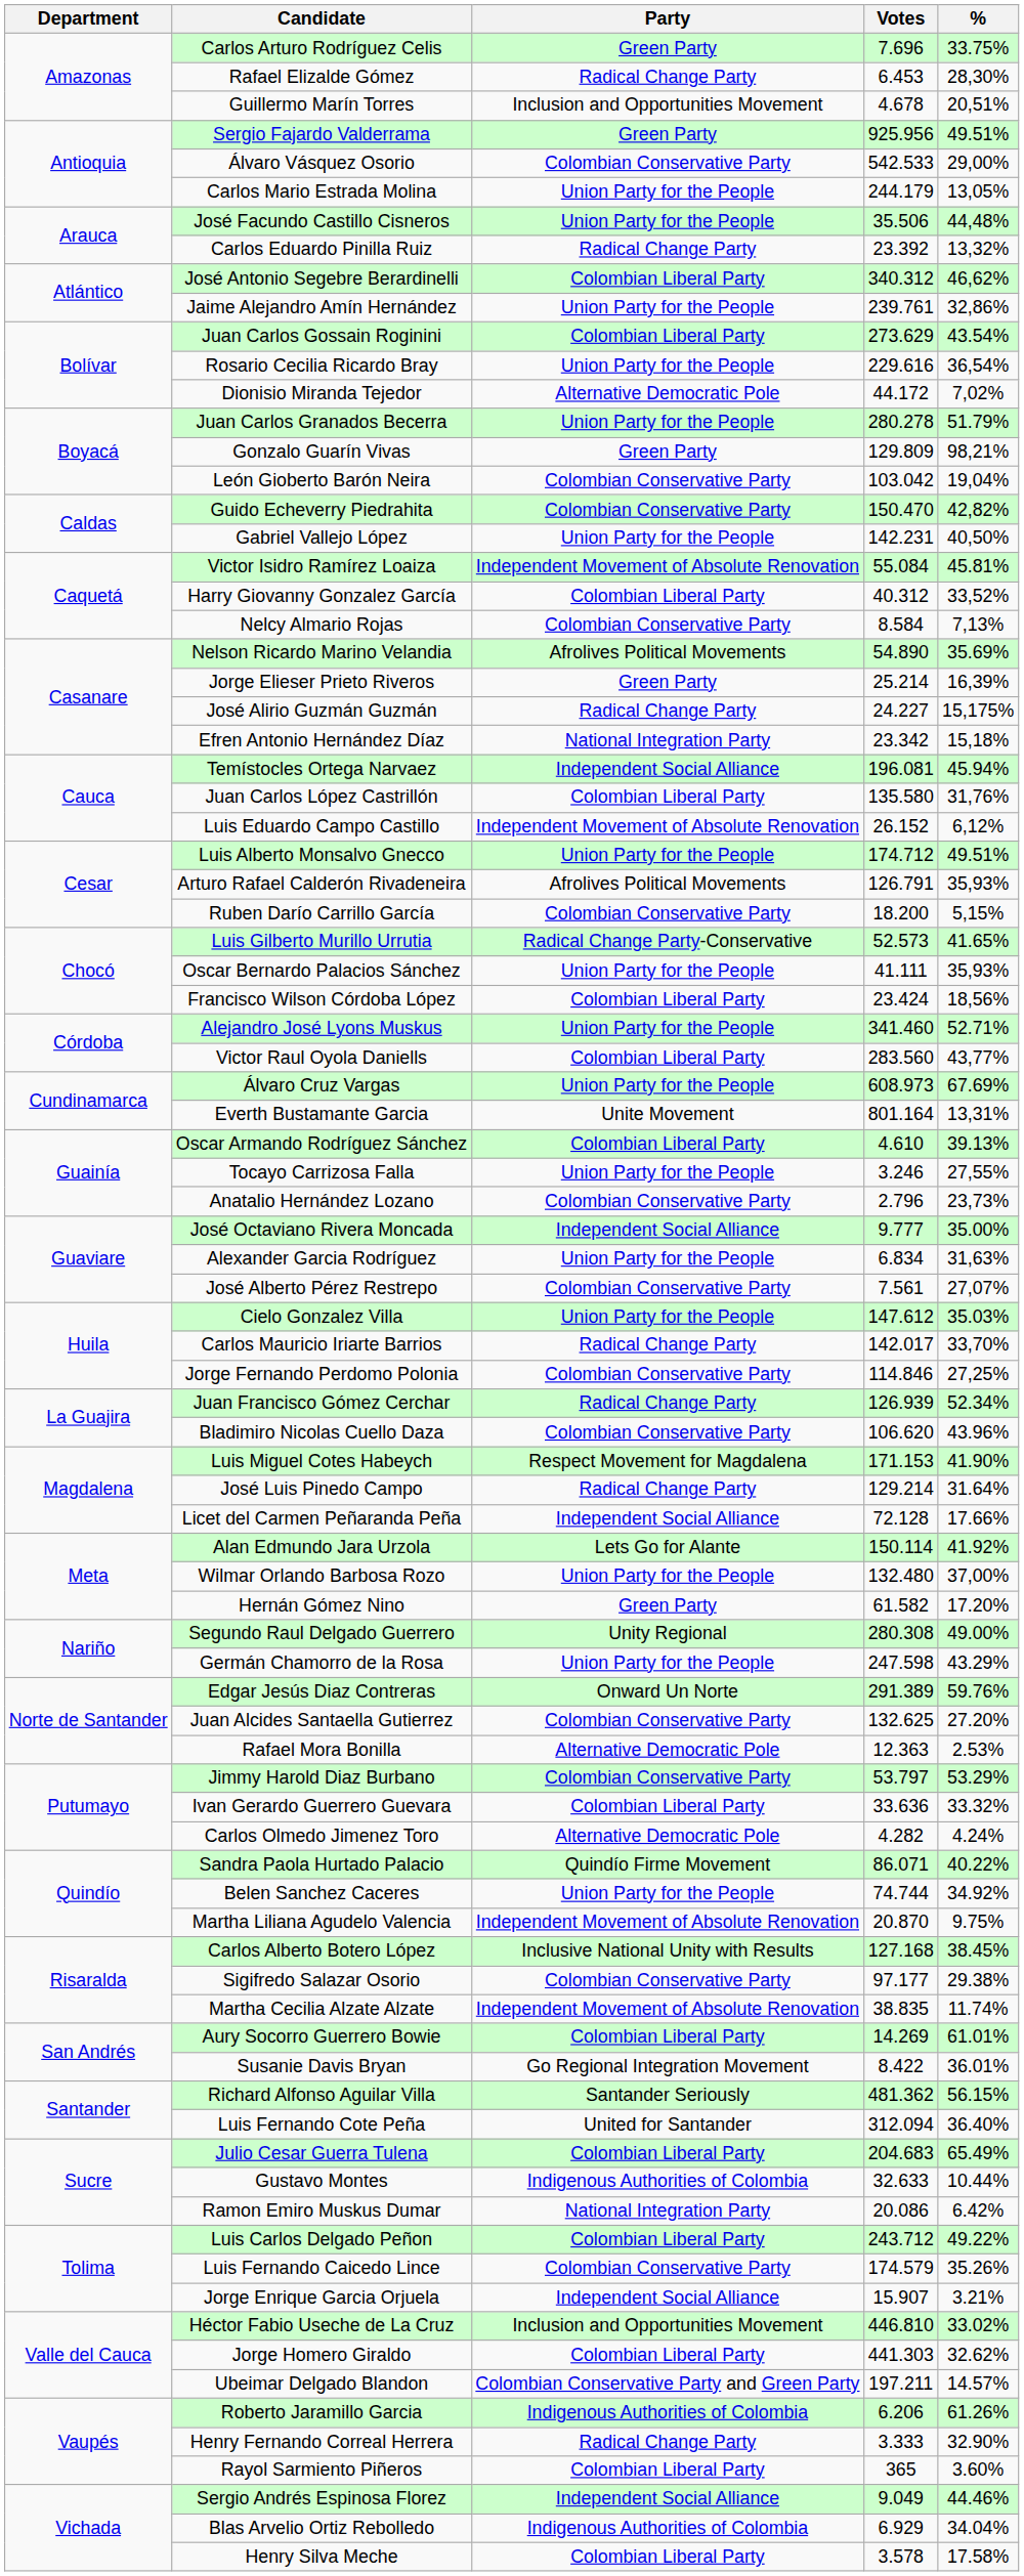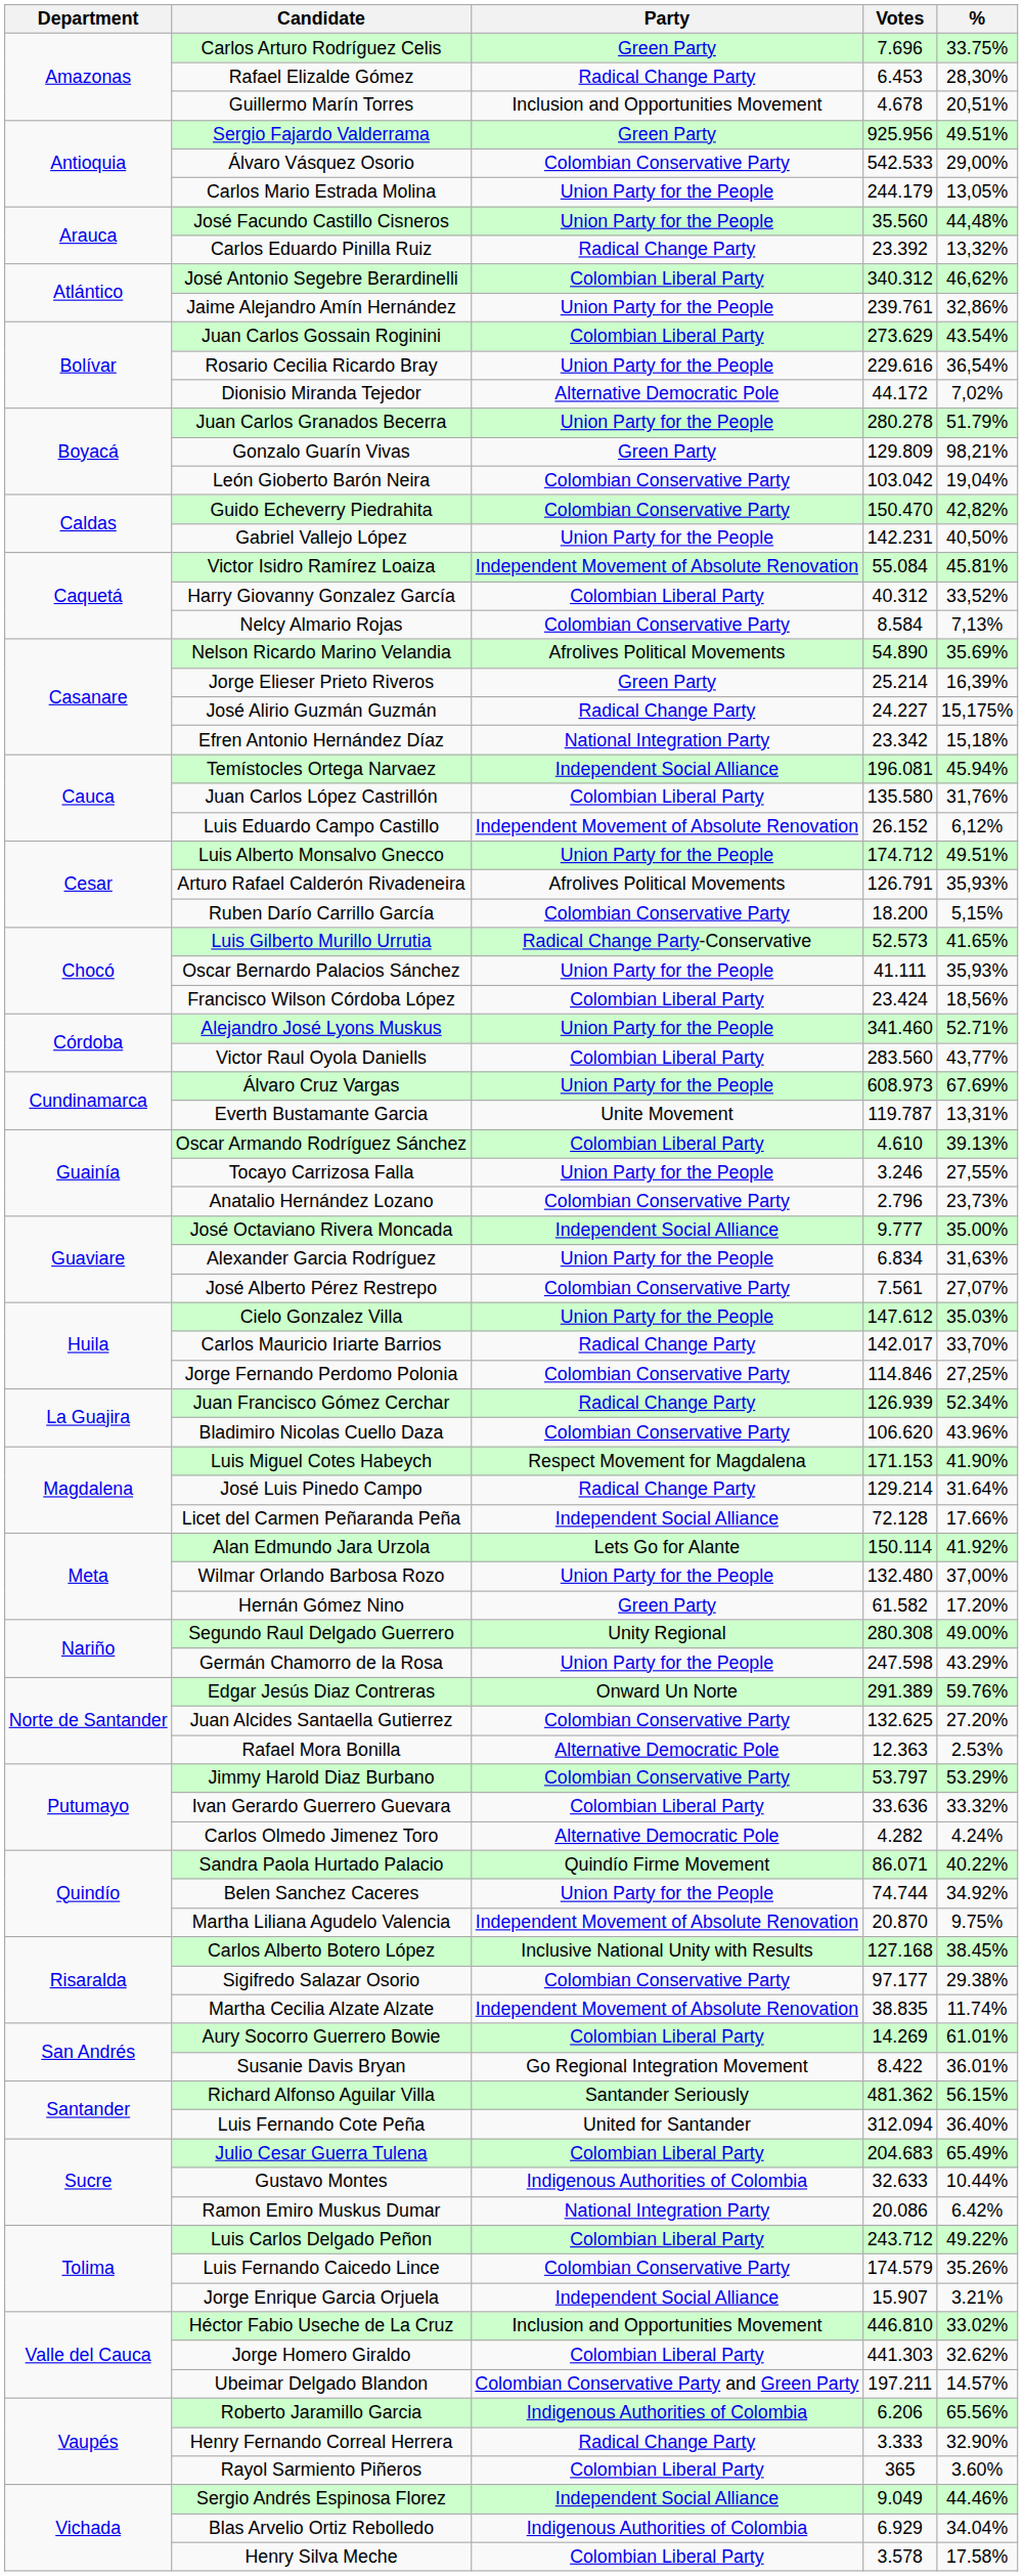José Facundo Castillo Cisneros | Votes: 35.506 -> 35.560
Everth Bustamante Garcia | Votes: 801.164 -> 119.787
Roberto Jaramillo Garcia | %: 61.26% -> 65.56%
